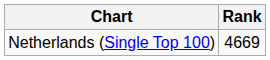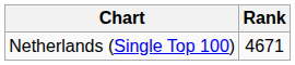Netherlands (Single Top 100) | Rank: 4669 -> 4671
